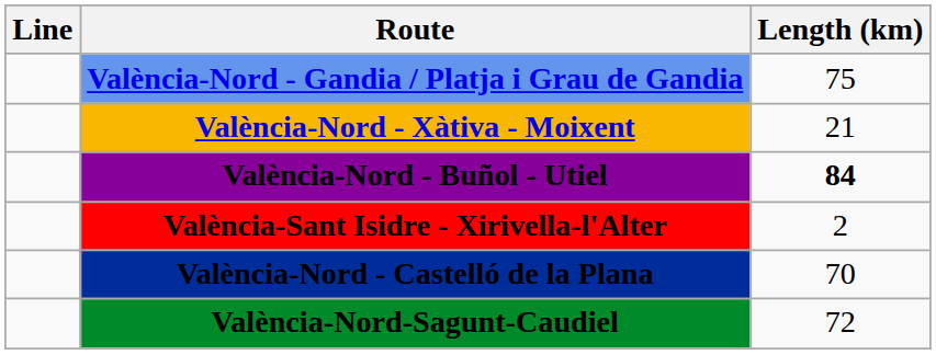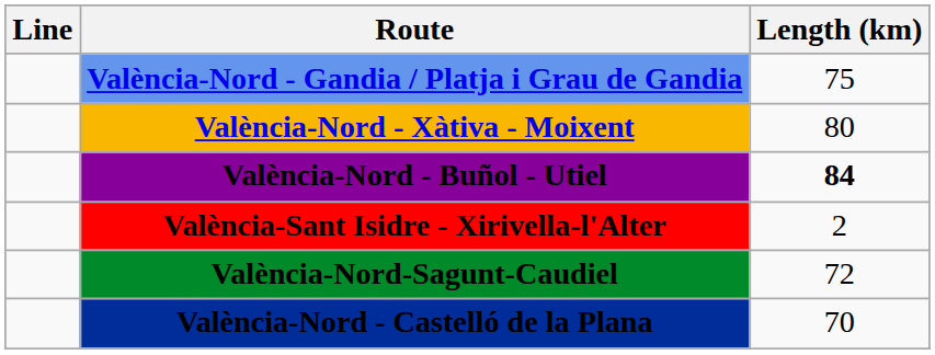València-Nord - Xàtiva - Moixent | Length (km): 21 -> 80
rows swapped: València-Nord-Sagunt-Caudiel <-> València-Nord - Castelló de la Plana
